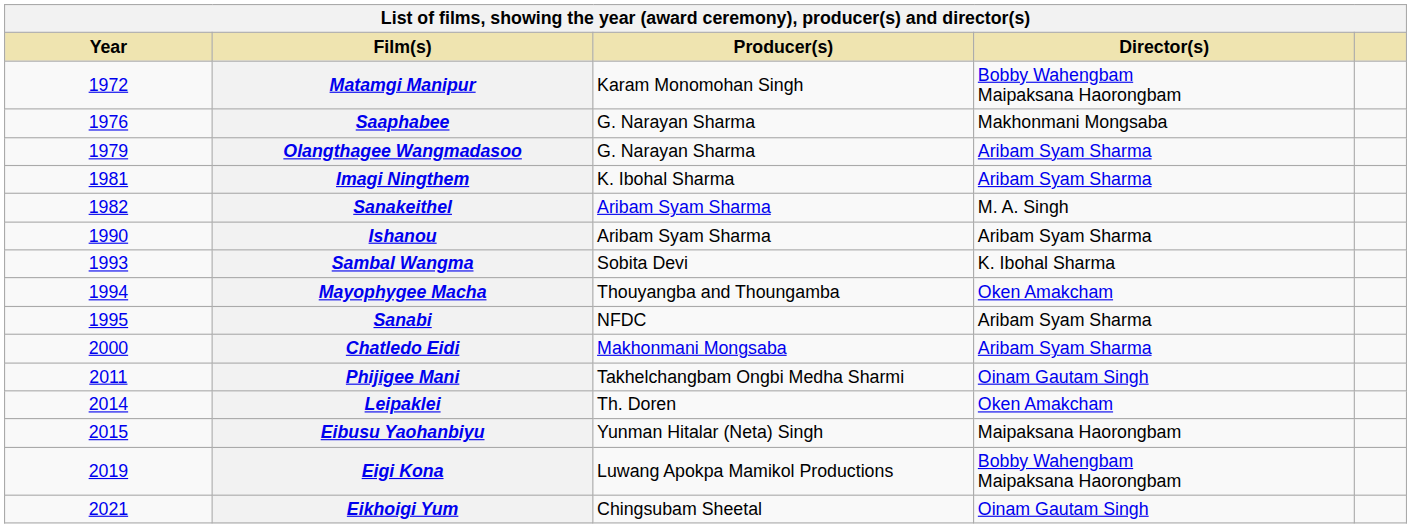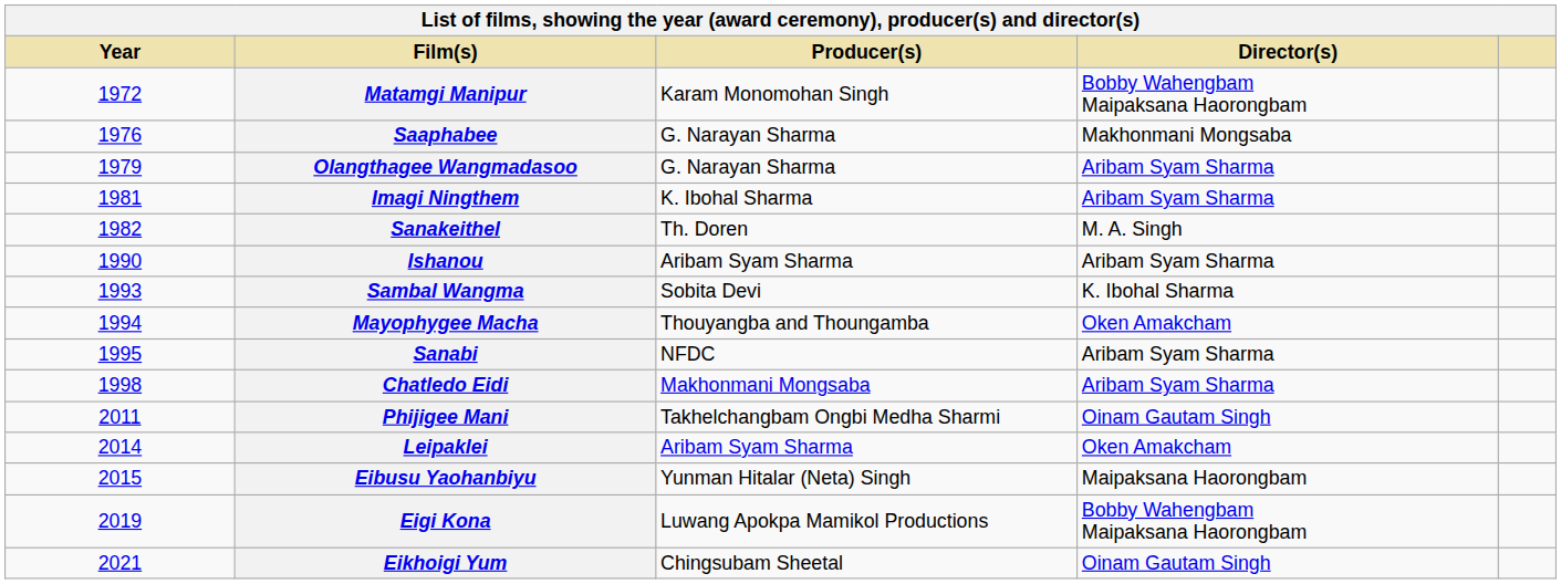Sanakeithel | Producer(s): Aribam Syam Sharma -> Th. Doren
Chatledo Eidi | Year: 2000 -> 1998
Leipaklei | Producer(s): Th. Doren -> Aribam Syam Sharma
